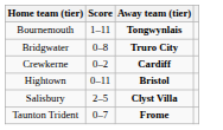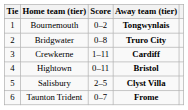+ column: Tie | 1 | 2 | 3 | 4 | 5 | 6
Bournemouth | Score: 1–11 -> 0–2
Crewkerne | Score: 0–2 -> 1–11
